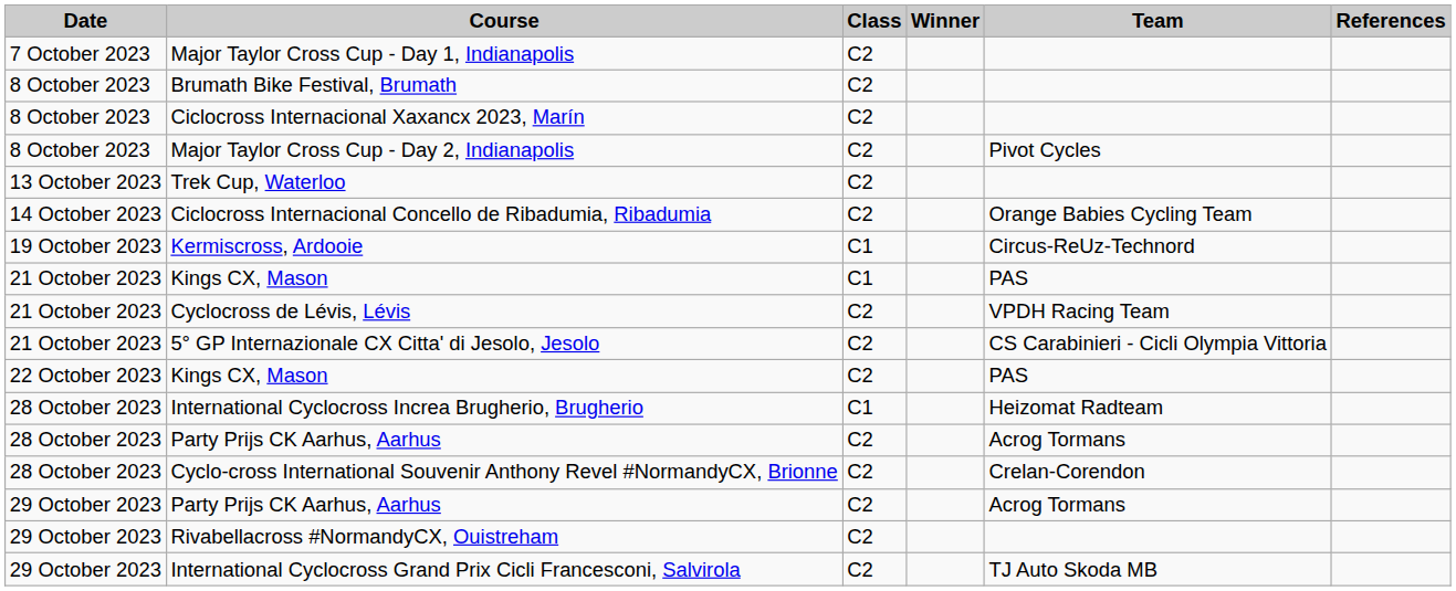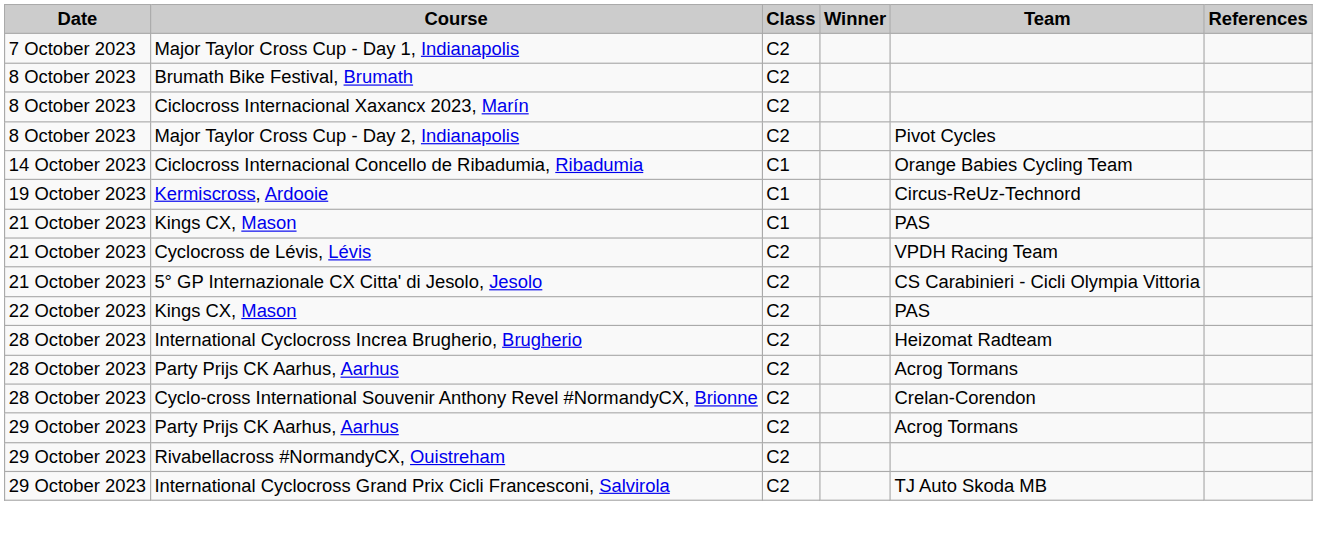- row: 13 October 2023 | Trek Cup, Waterloo | C2
Ciclocross Internacional Concello de Ribadumia, Ribadumia | Class: C2 -> C1
International Cyclocross Increa Brugherio, Brugherio | Class: C1 -> C2
